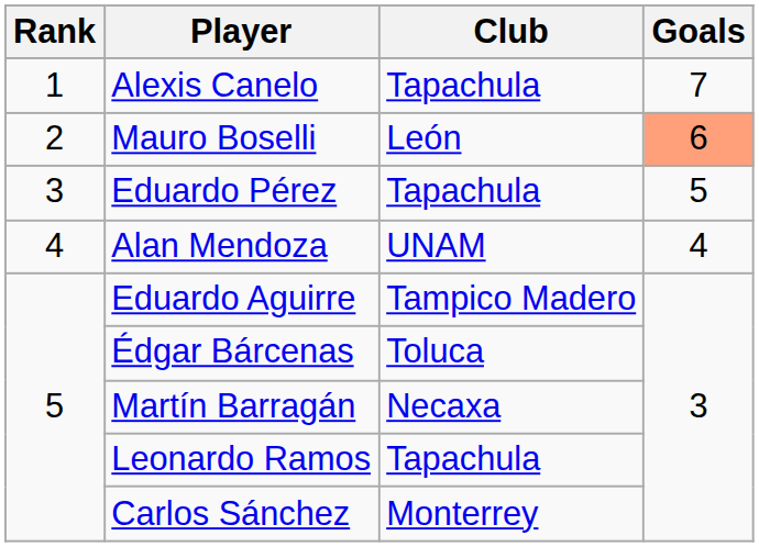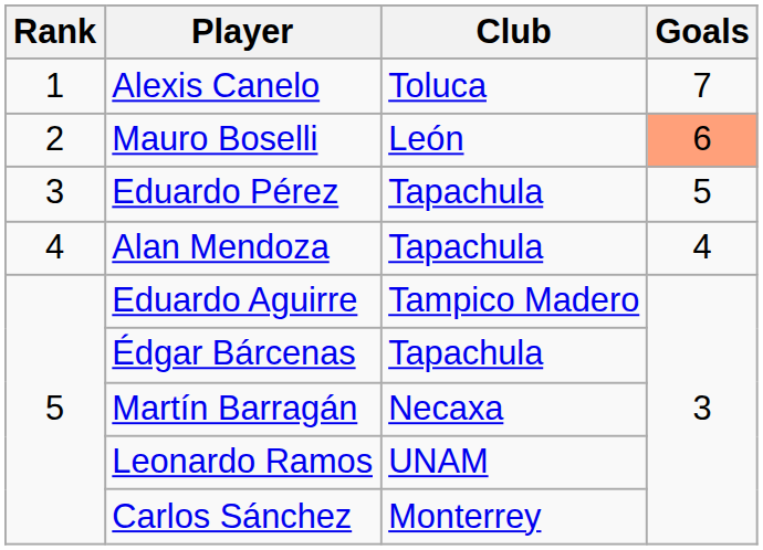Alexis Canelo | Club: Tapachula -> Toluca
Alan Mendoza | Club: UNAM -> Tapachula
Édgar Bárcenas | Club: Toluca -> Tapachula
Leonardo Ramos | Club: Tapachula -> UNAM
